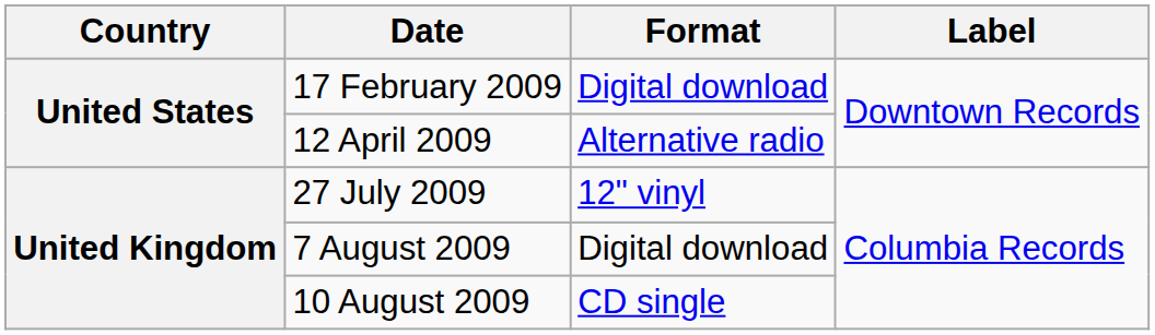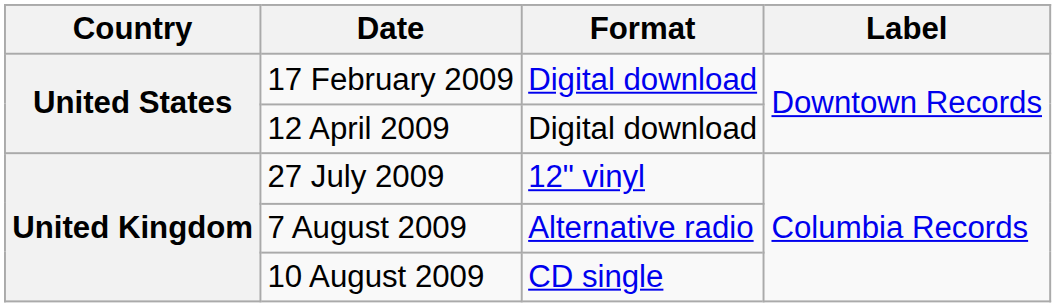12 April 2009 | Format: Alternative radio -> Digital download
7 August 2009 | Format: Digital download -> Alternative radio
